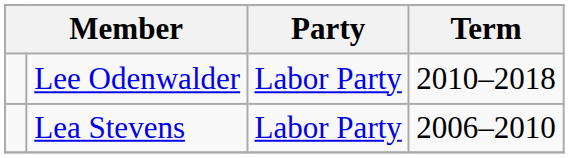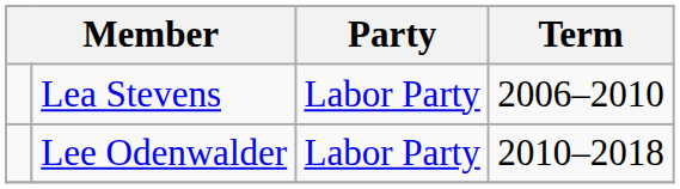rows swapped: Lea Stevens <-> Lee Odenwalder
